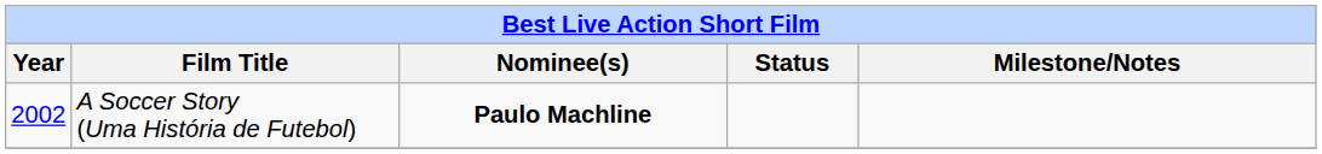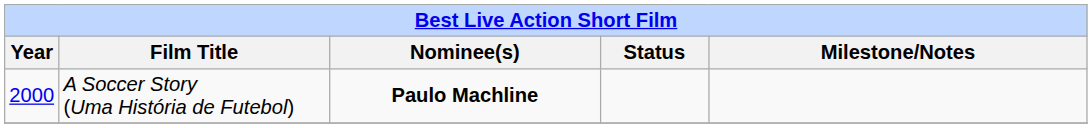A Soccer Story (Uma História de Futebol) | Year: 2002 -> 2000
